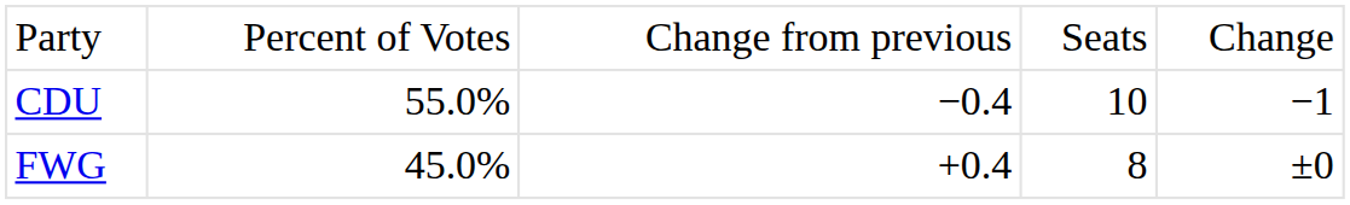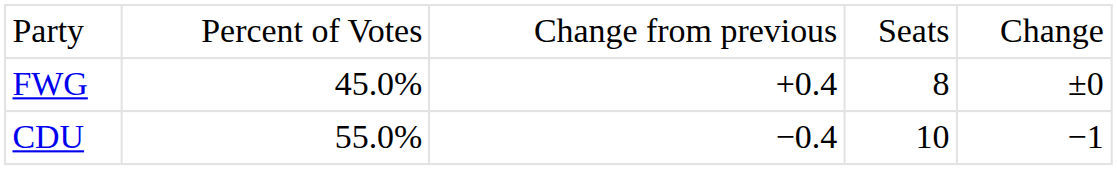rows swapped: CDU <-> FWG
